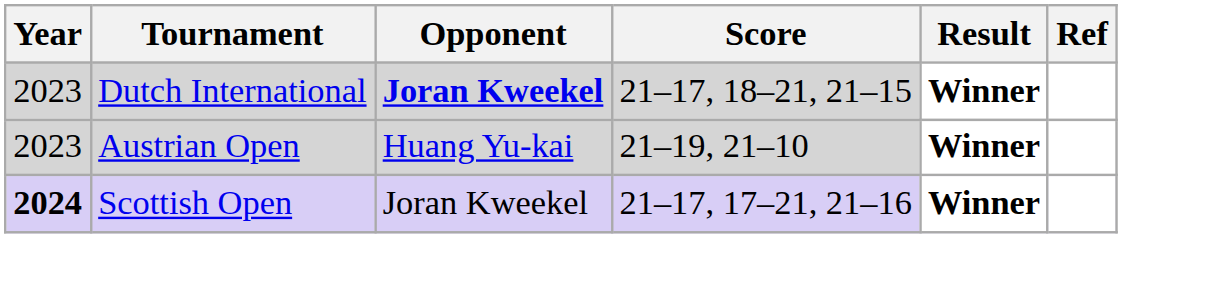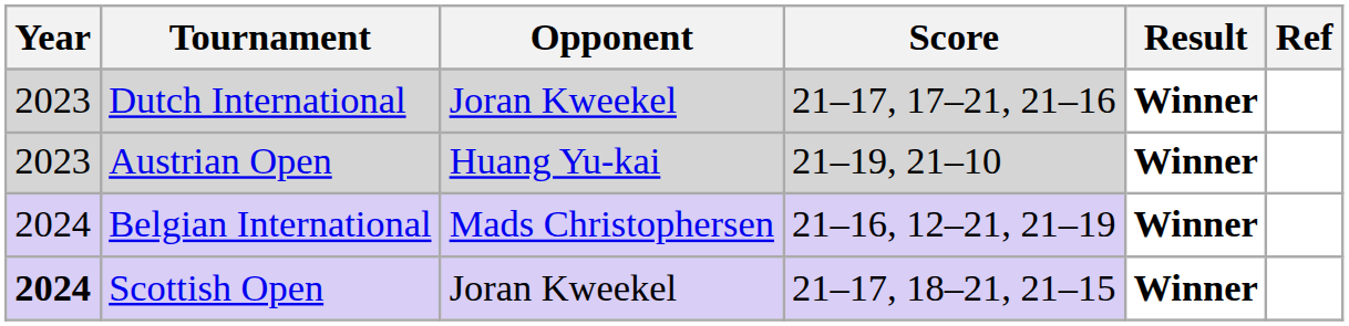Dutch International | Opponent: bold -> normal
Dutch International | Score: 21–17, 18–21, 21–15 -> 21–17, 17–21, 21–16
+ row: 2024 | Belgian International | Mads Christophersen | 21–16, 12–21, 21–19 | Winner
Scottish Open | Score: 21–17, 17–21, 21–16 -> 21–17, 18–21, 21–15
